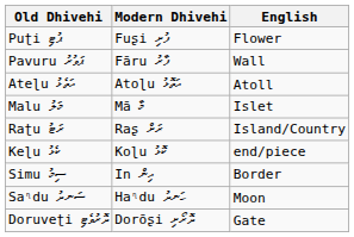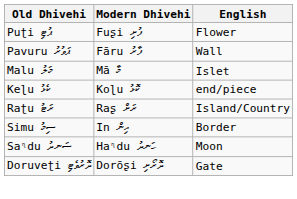- row: Ateɭu އަތެޅު | Atoɭu އަތޮޅު | Atoll
rows swapped: Raʈu ރަޓު <-> Keɭu ކެޅު
